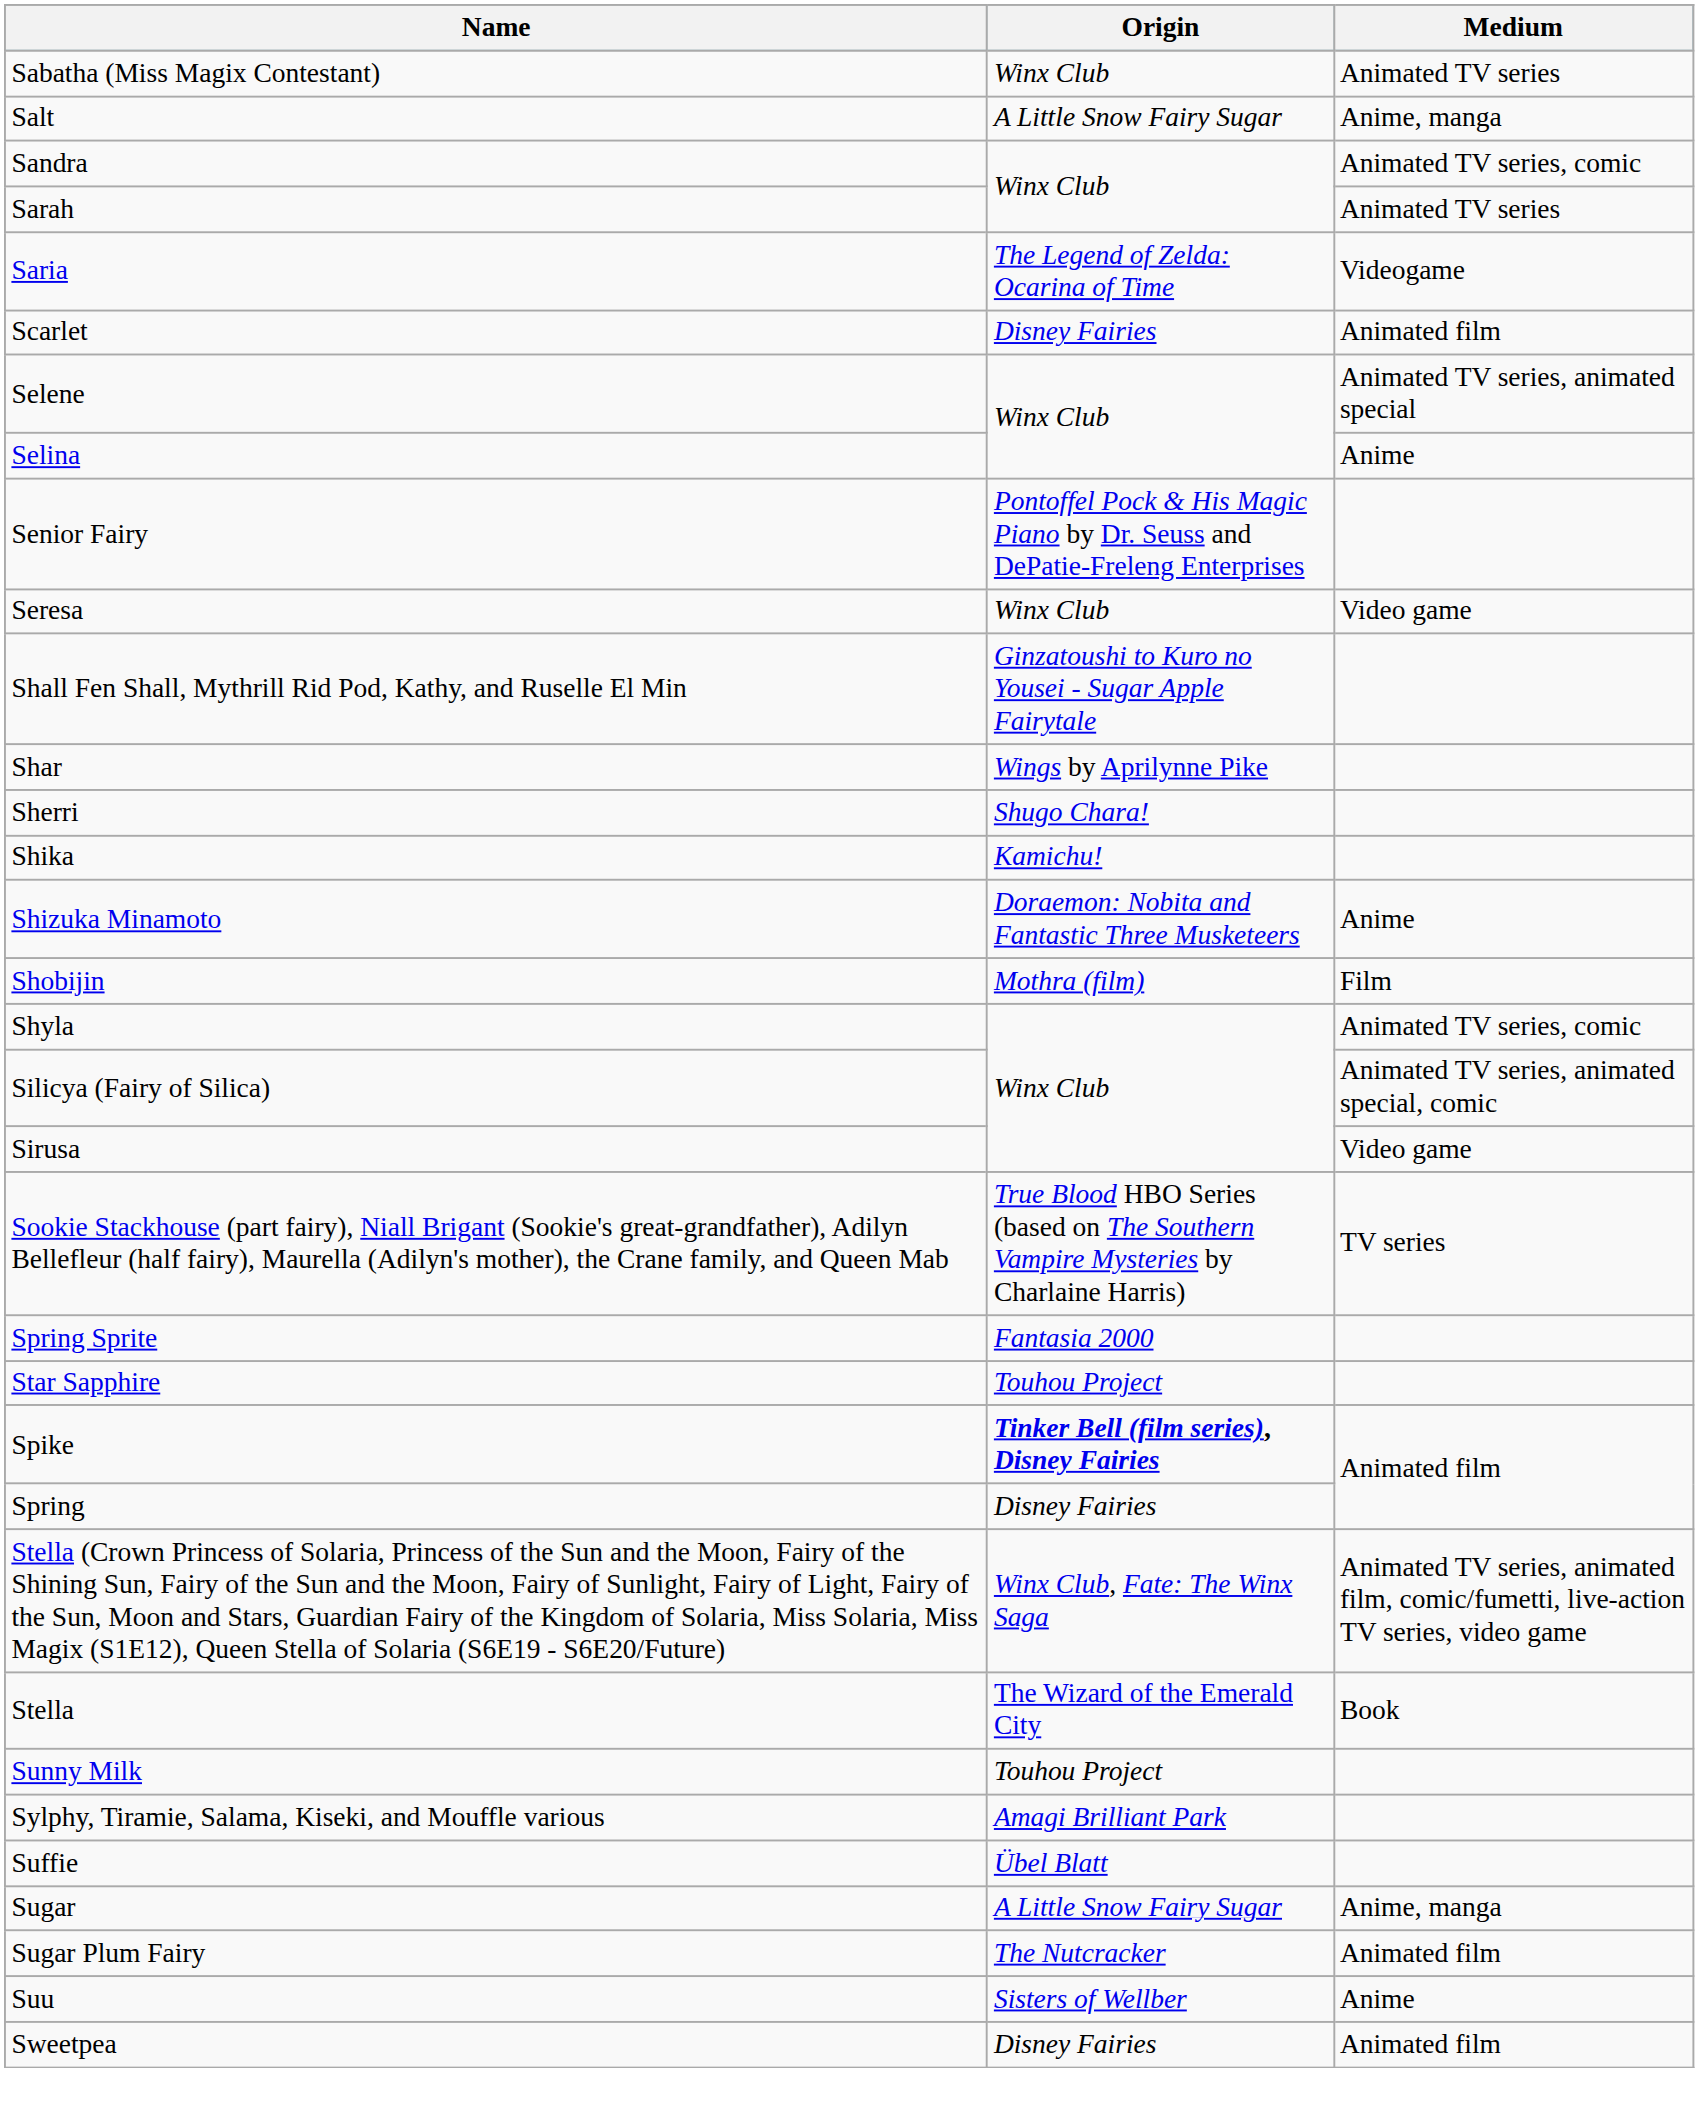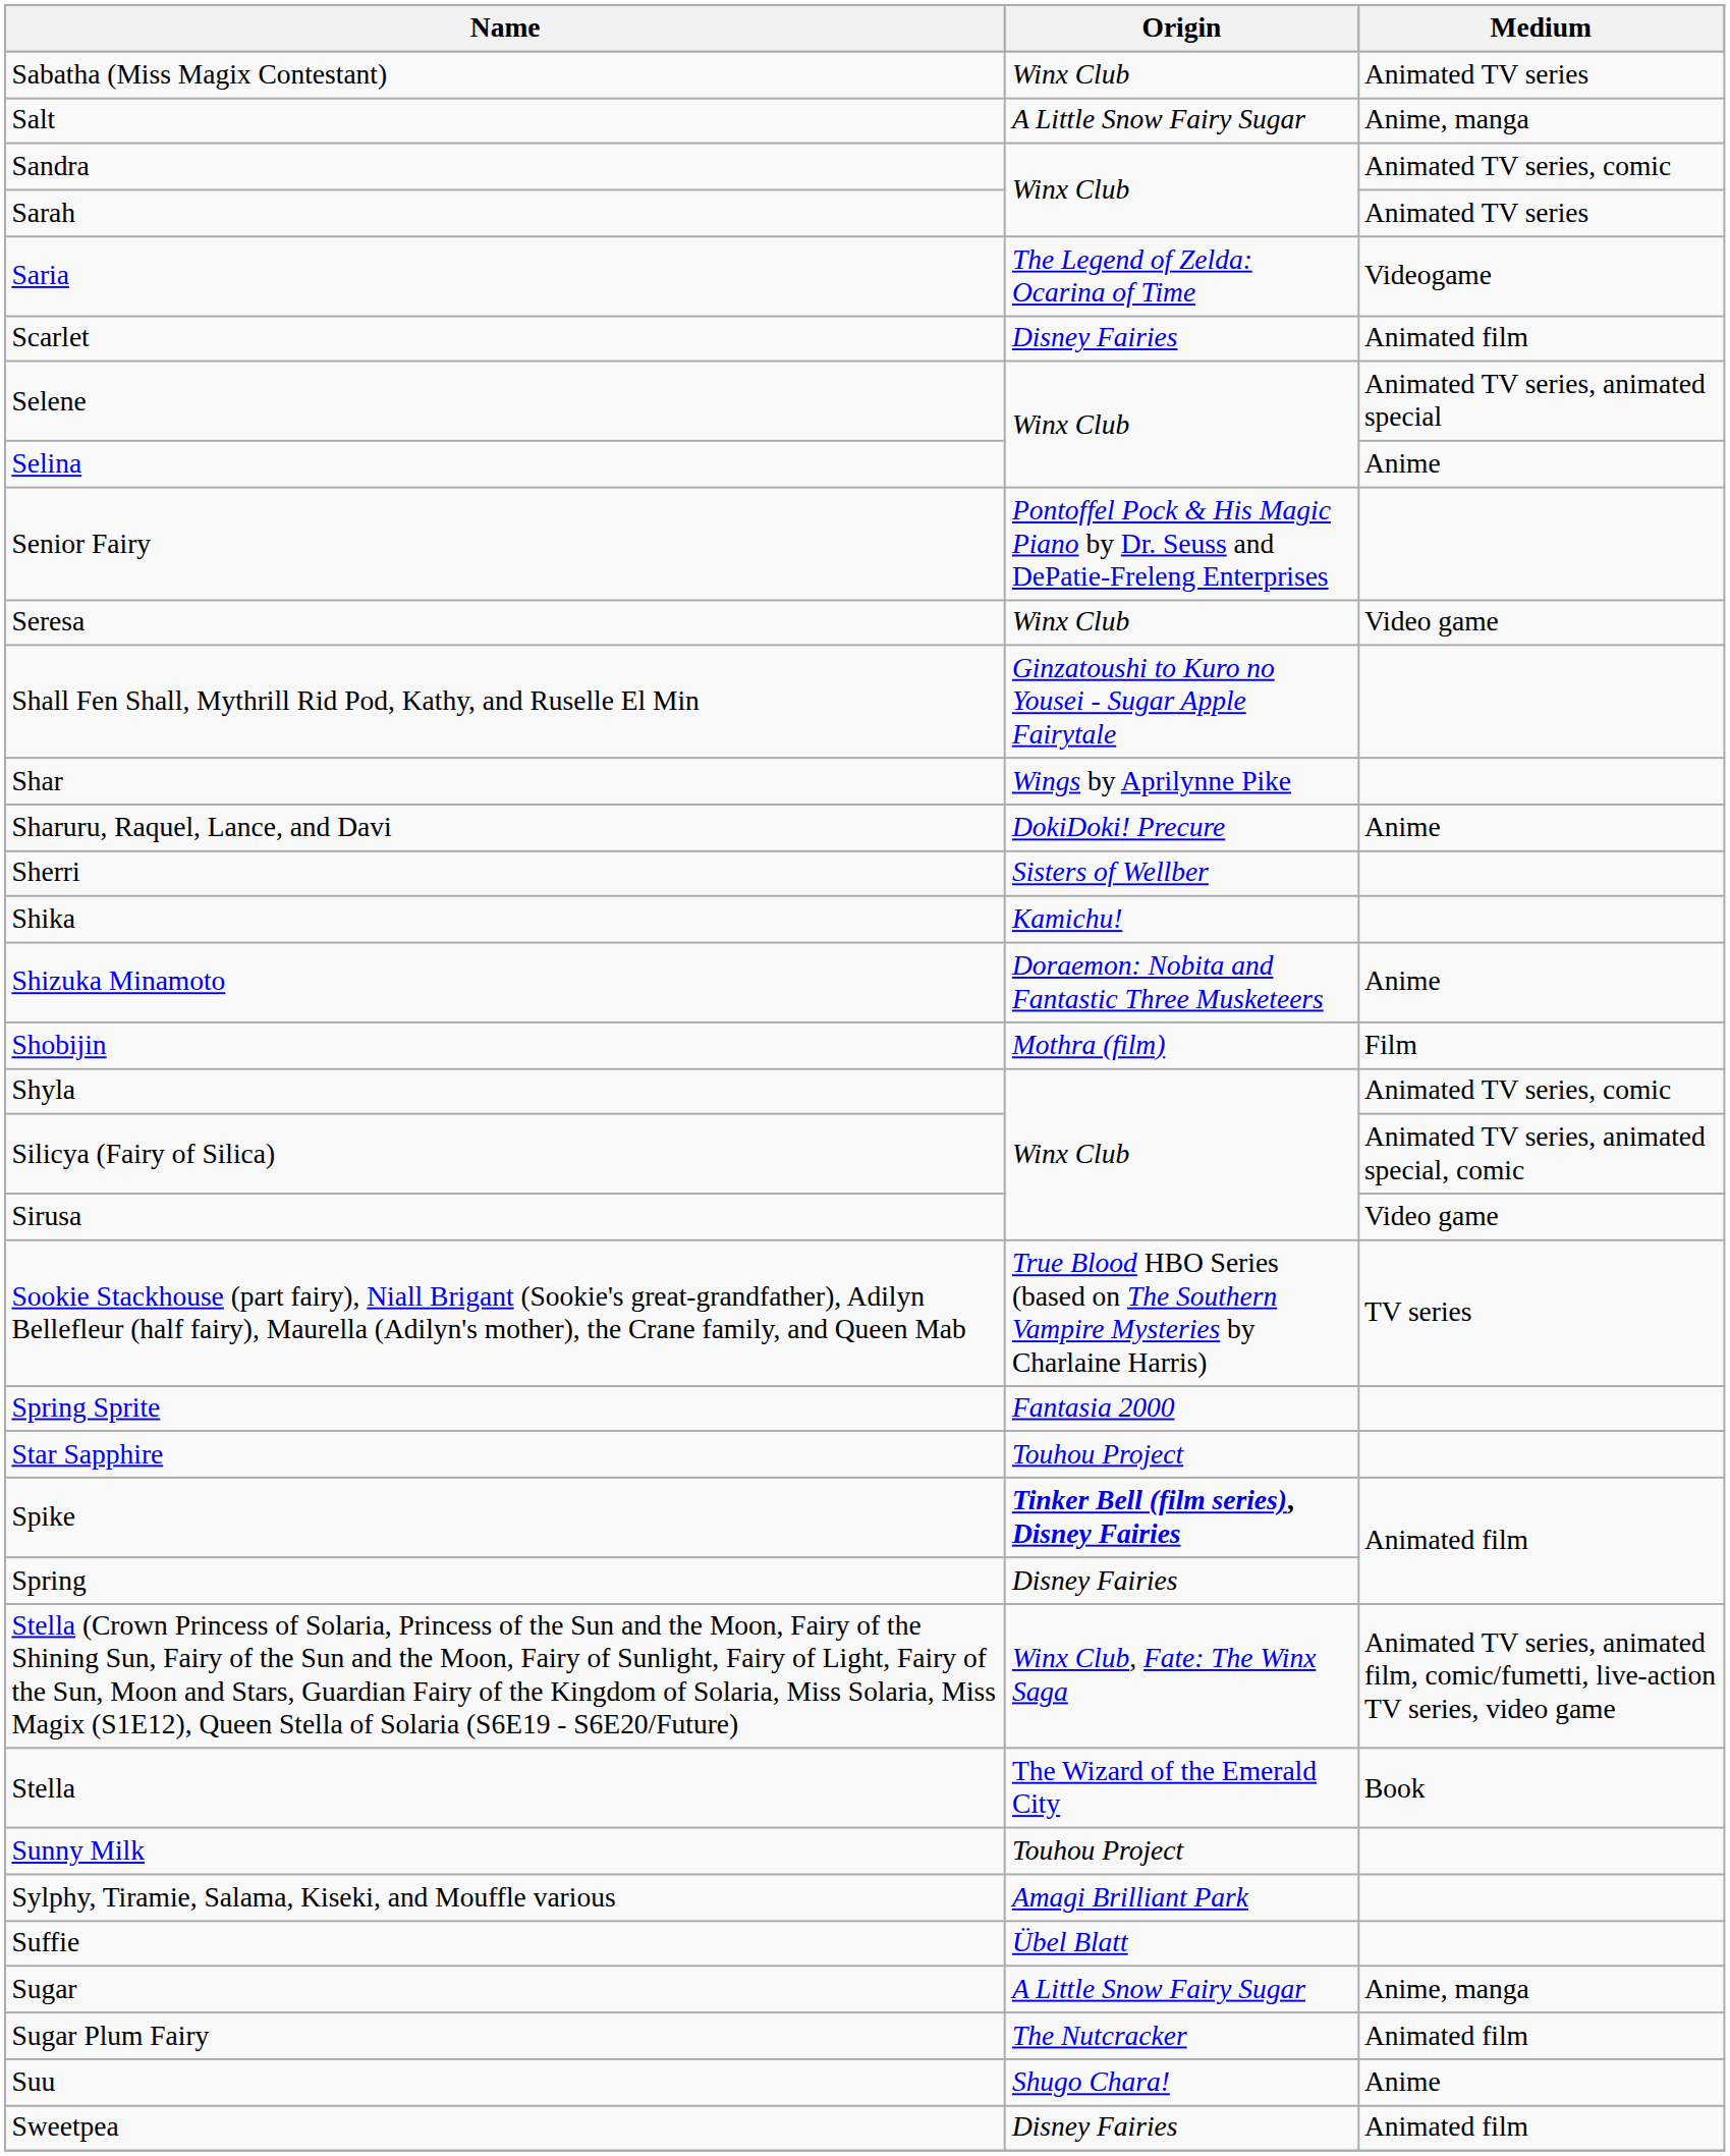+ row: Sharuru, Raquel, Lance, and Davi | DokiDoki! Precure | Anime
Sherri | Origin: Shugo Chara! -> Sisters of Wellber
Suu | Origin: Sisters of Wellber -> Shugo Chara!
